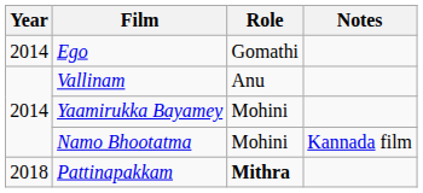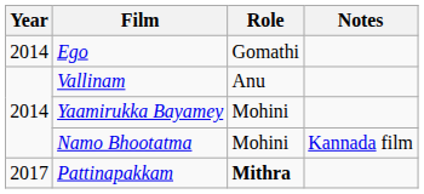Pattinapakkam | Year: 2018 -> 2017
